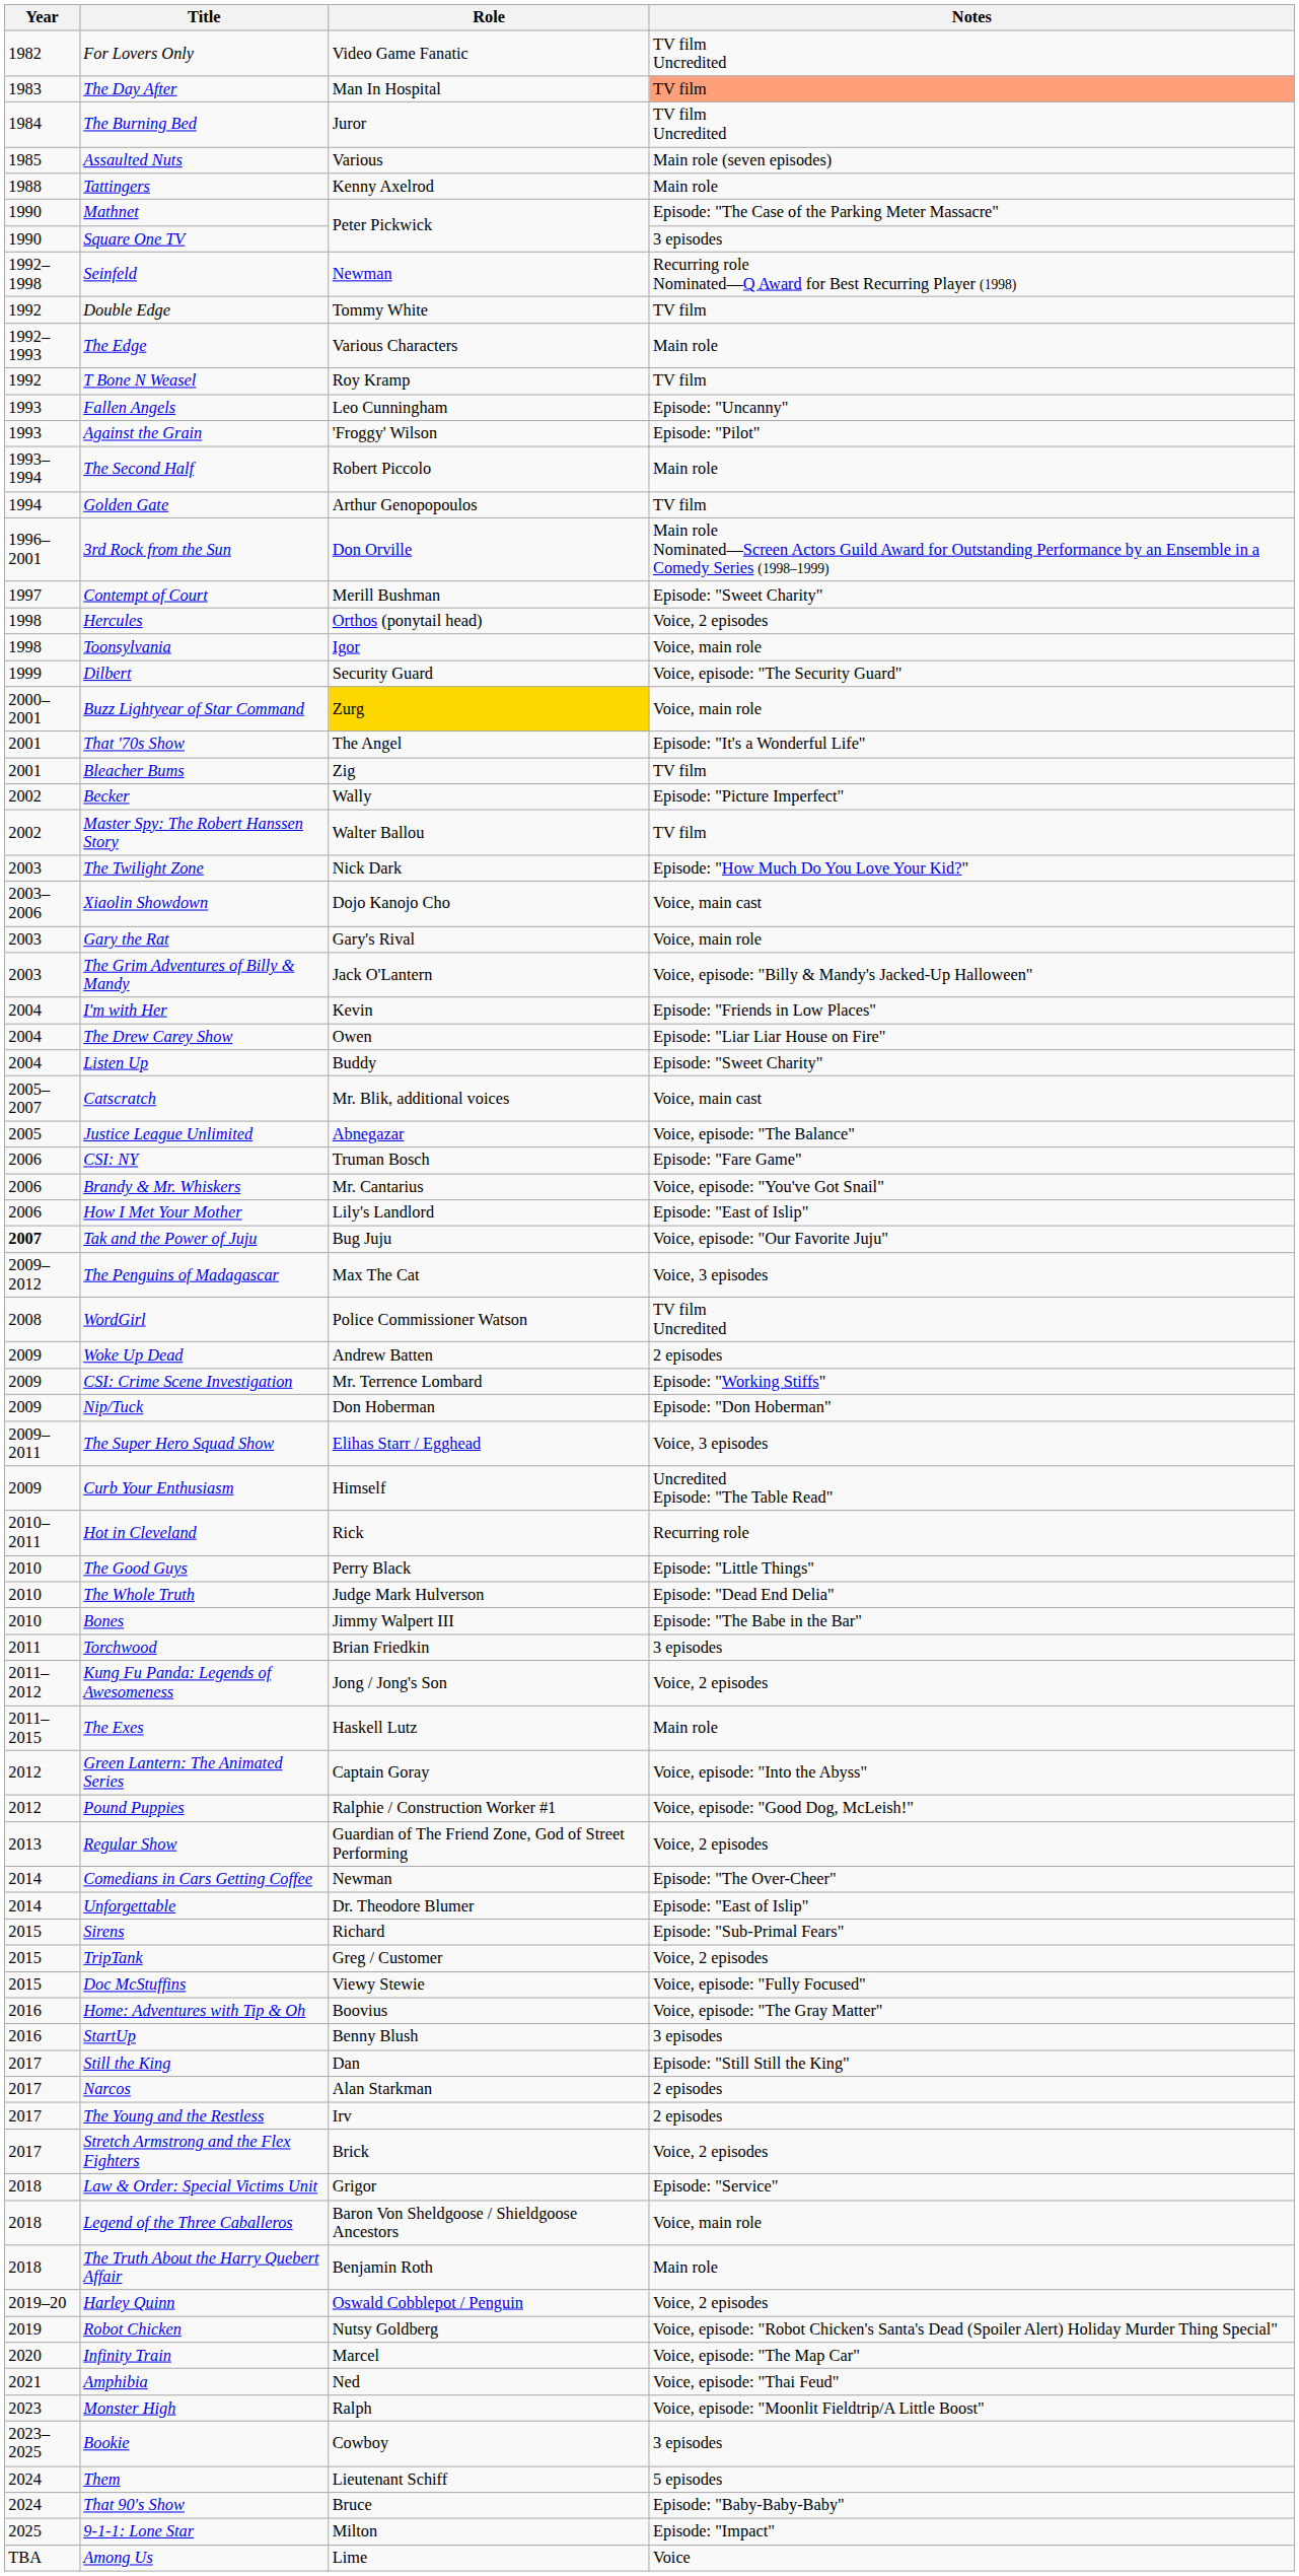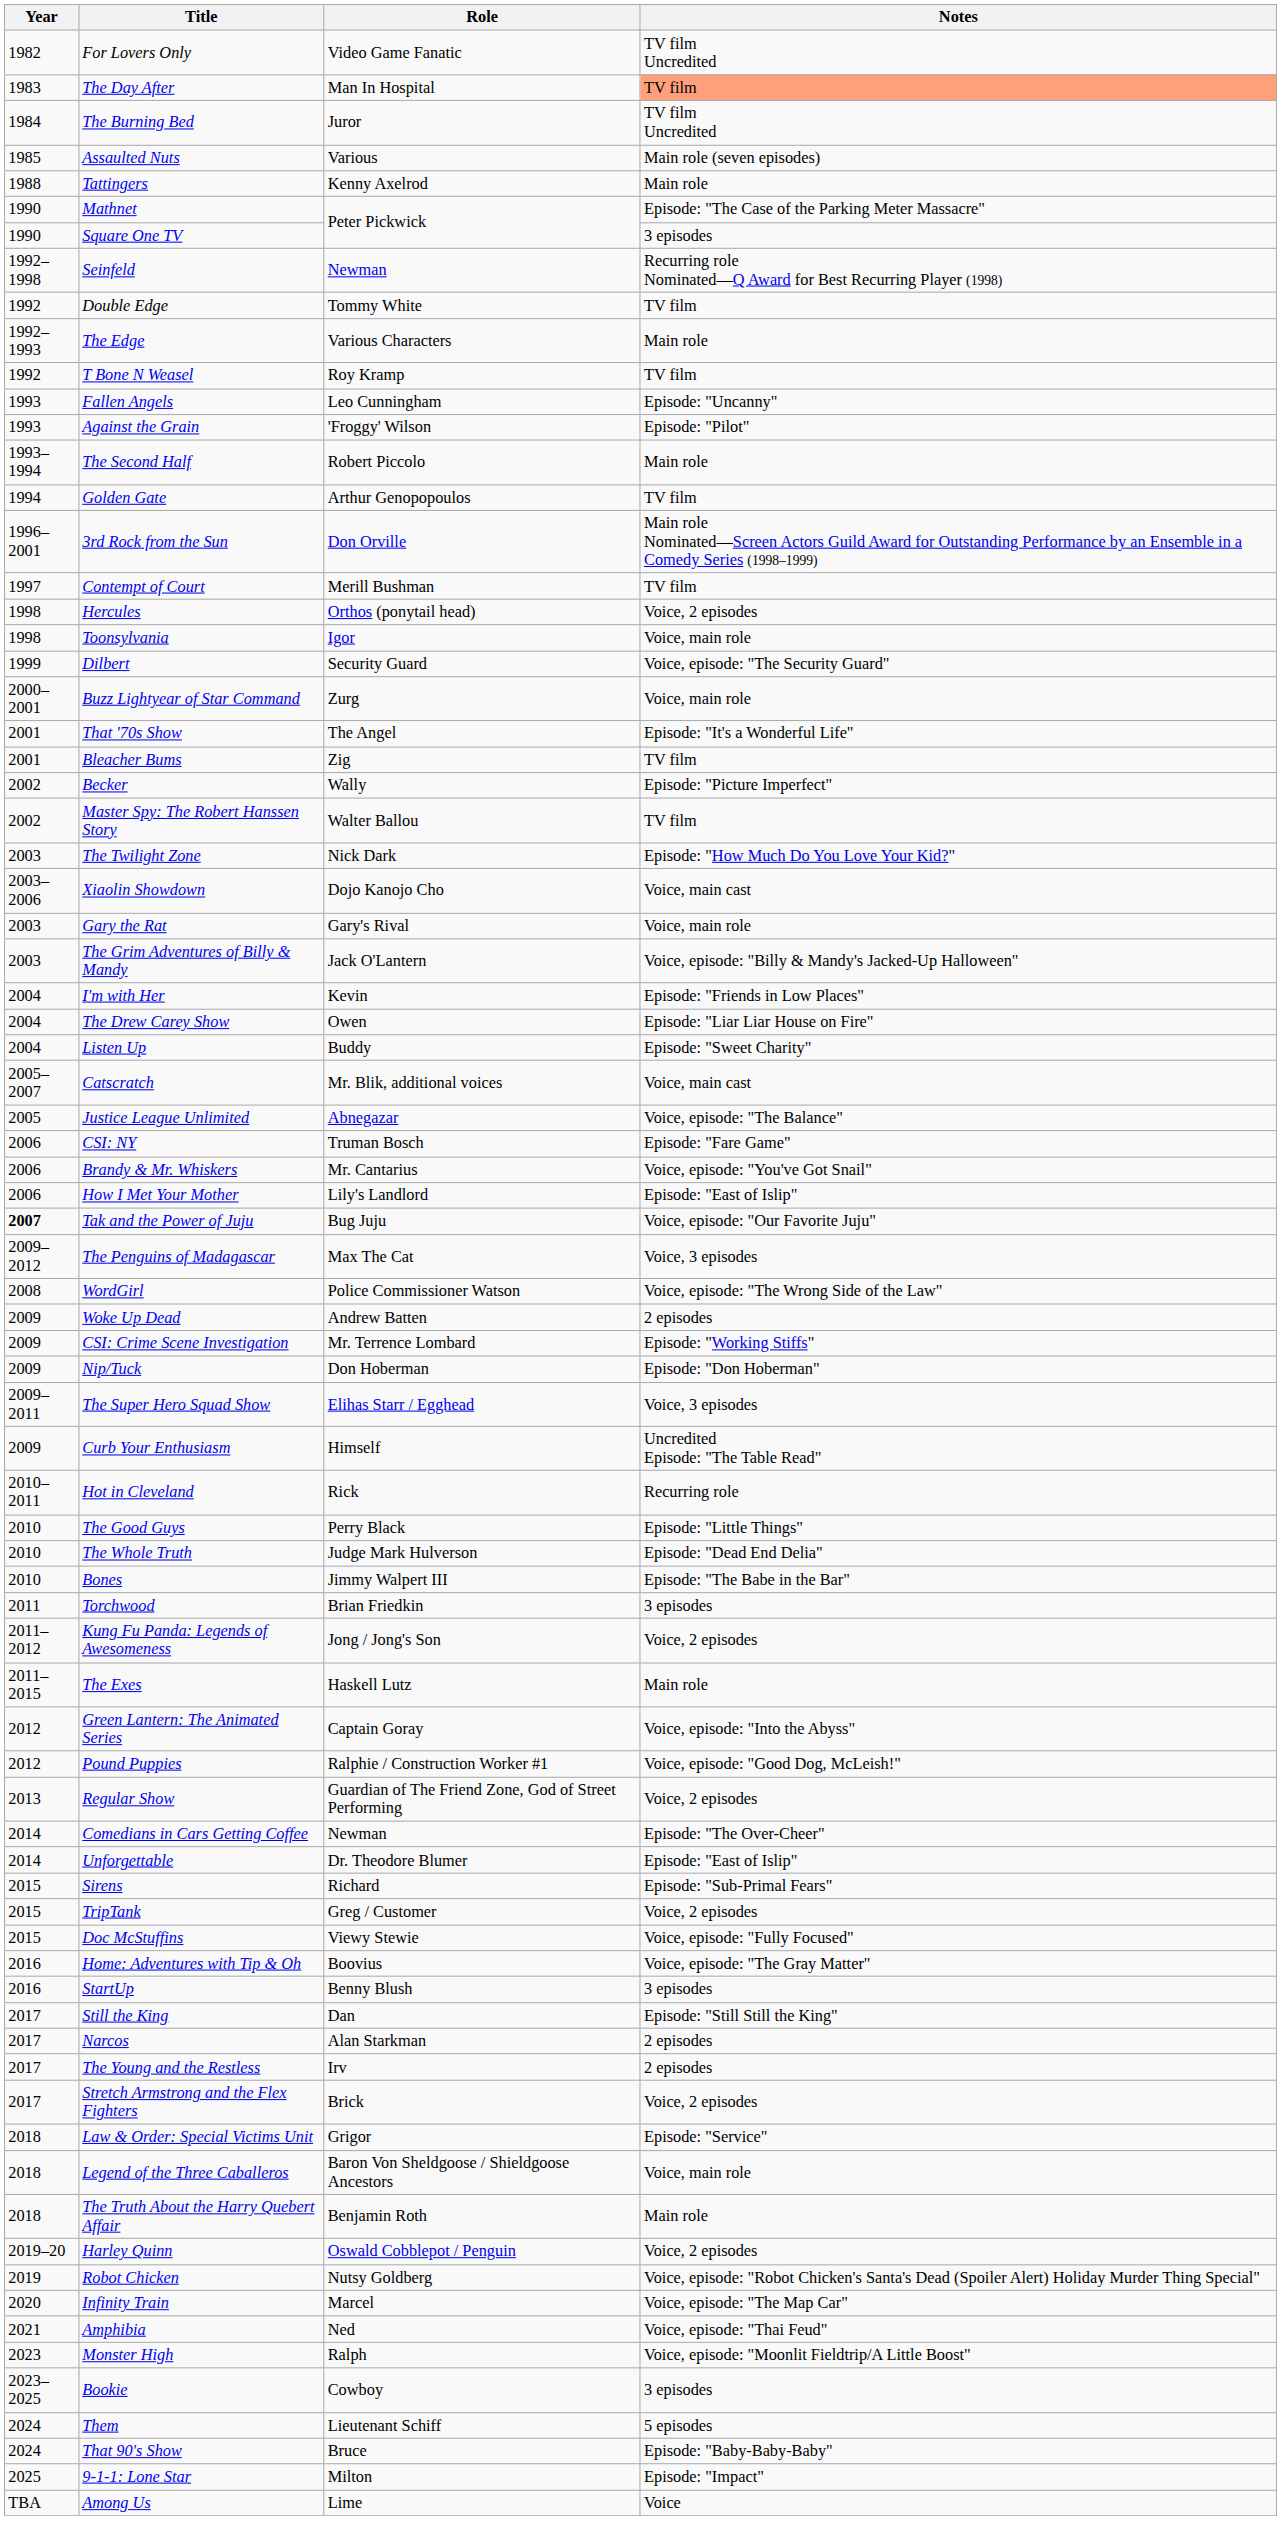Contempt of Court | Notes: Episode: "Sweet Charity" -> TV film
Buzz Lightyear of Star Command | Role: gold background -> no background
WordGirl | Notes: TV film Uncredited -> Voice, episode: "The Wrong Side of the Law"
